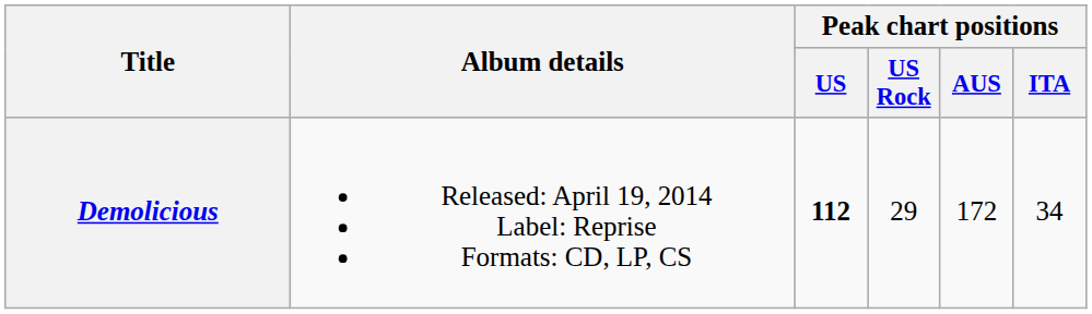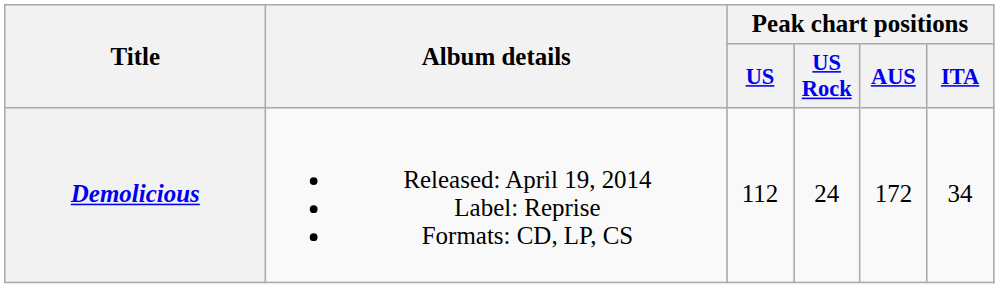Demolicious | Peak chart positions / US: bold -> normal
Demolicious | Peak chart positions / US Rock: 29 -> 24
